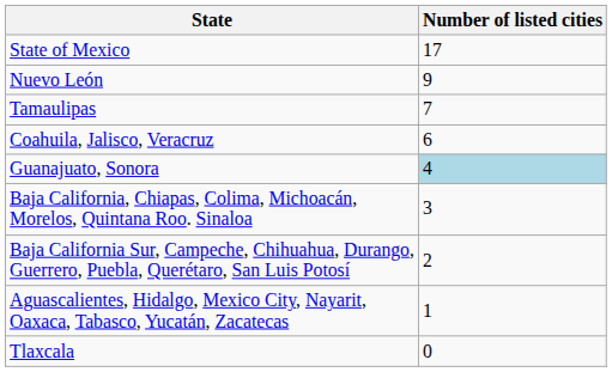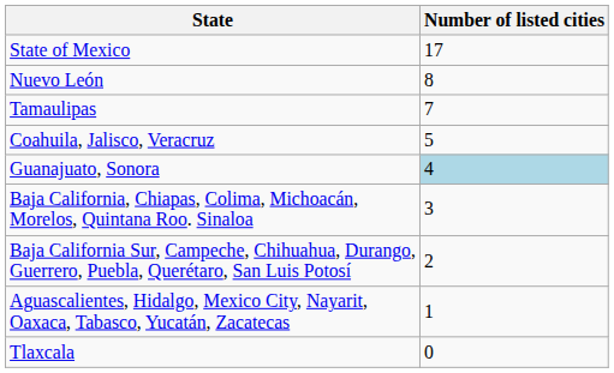Nuevo León | Number of listed cities: 9 -> 8
Coahuila, Jalisco, Veracruz | Number of listed cities: 6 -> 5
